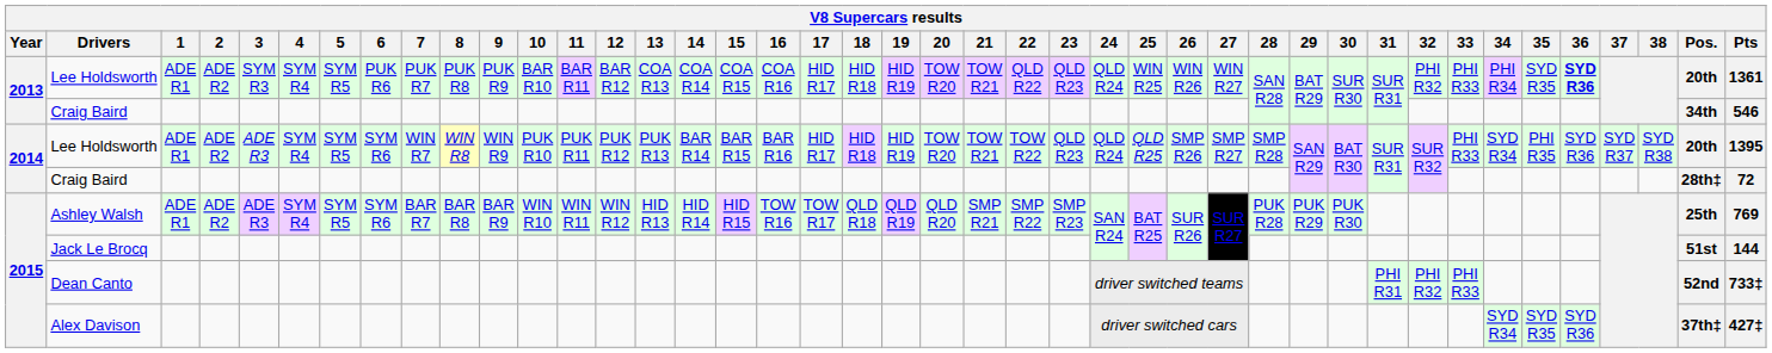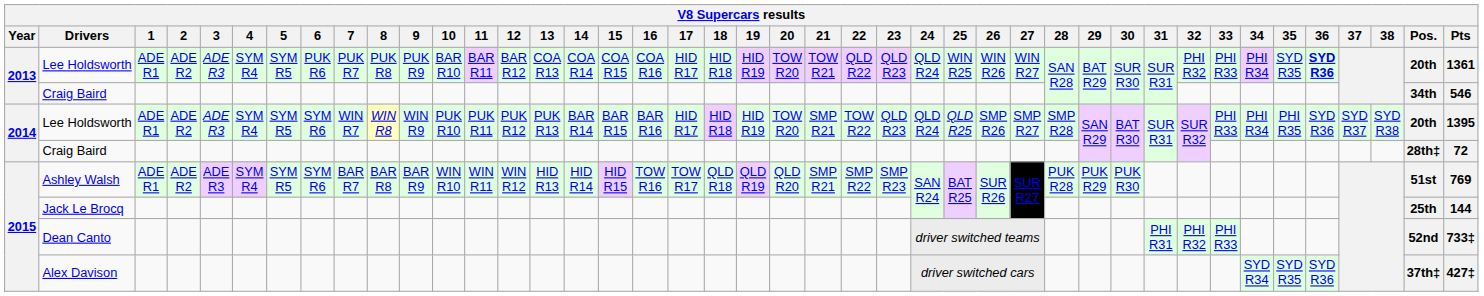2013 / Lee Holdsworth | 3: SYM R3 -> ADE R3
2014 / Lee Holdsworth | 21: TOW R21 -> SMP R21
2014 / Lee Holdsworth | 34: SYD R34 -> PHI R34
Ashley Walsh | Pos.: 25th -> 51st
Jack Le Brocq | Pos.: 51st -> 25th
